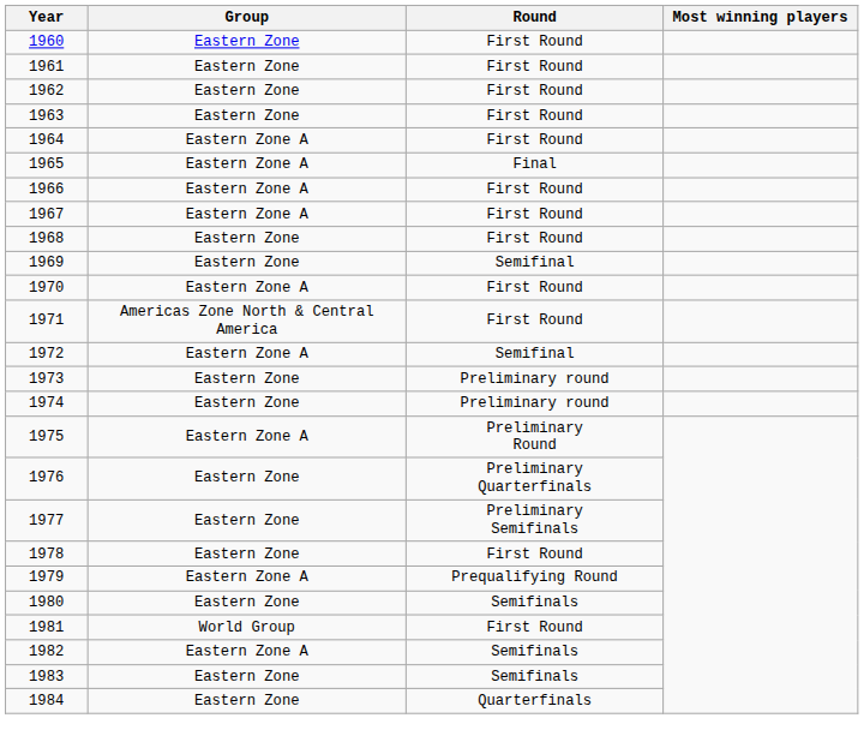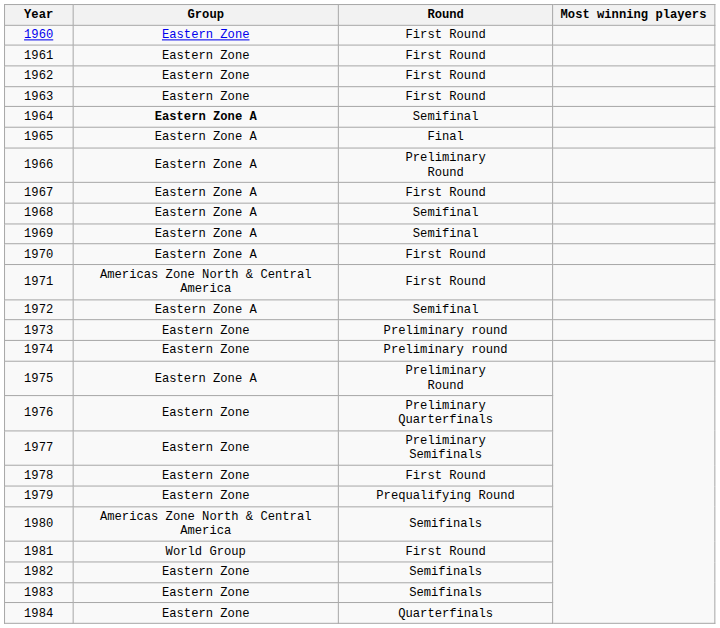1964 | Group: normal -> bold
1964 | Round: First Round -> Semifinal
1966 | Round: First Round -> Preliminary Round
1968 | Group: Eastern Zone -> Eastern Zone A
1968 | Round: First Round -> Semifinal
1969 | Group: Eastern Zone -> Eastern Zone A
1979 | Group: Eastern Zone A -> Eastern Zone
1980 | Group: Eastern Zone -> Americas Zone North & Central America
1982 | Group: Eastern Zone A -> Eastern Zone
